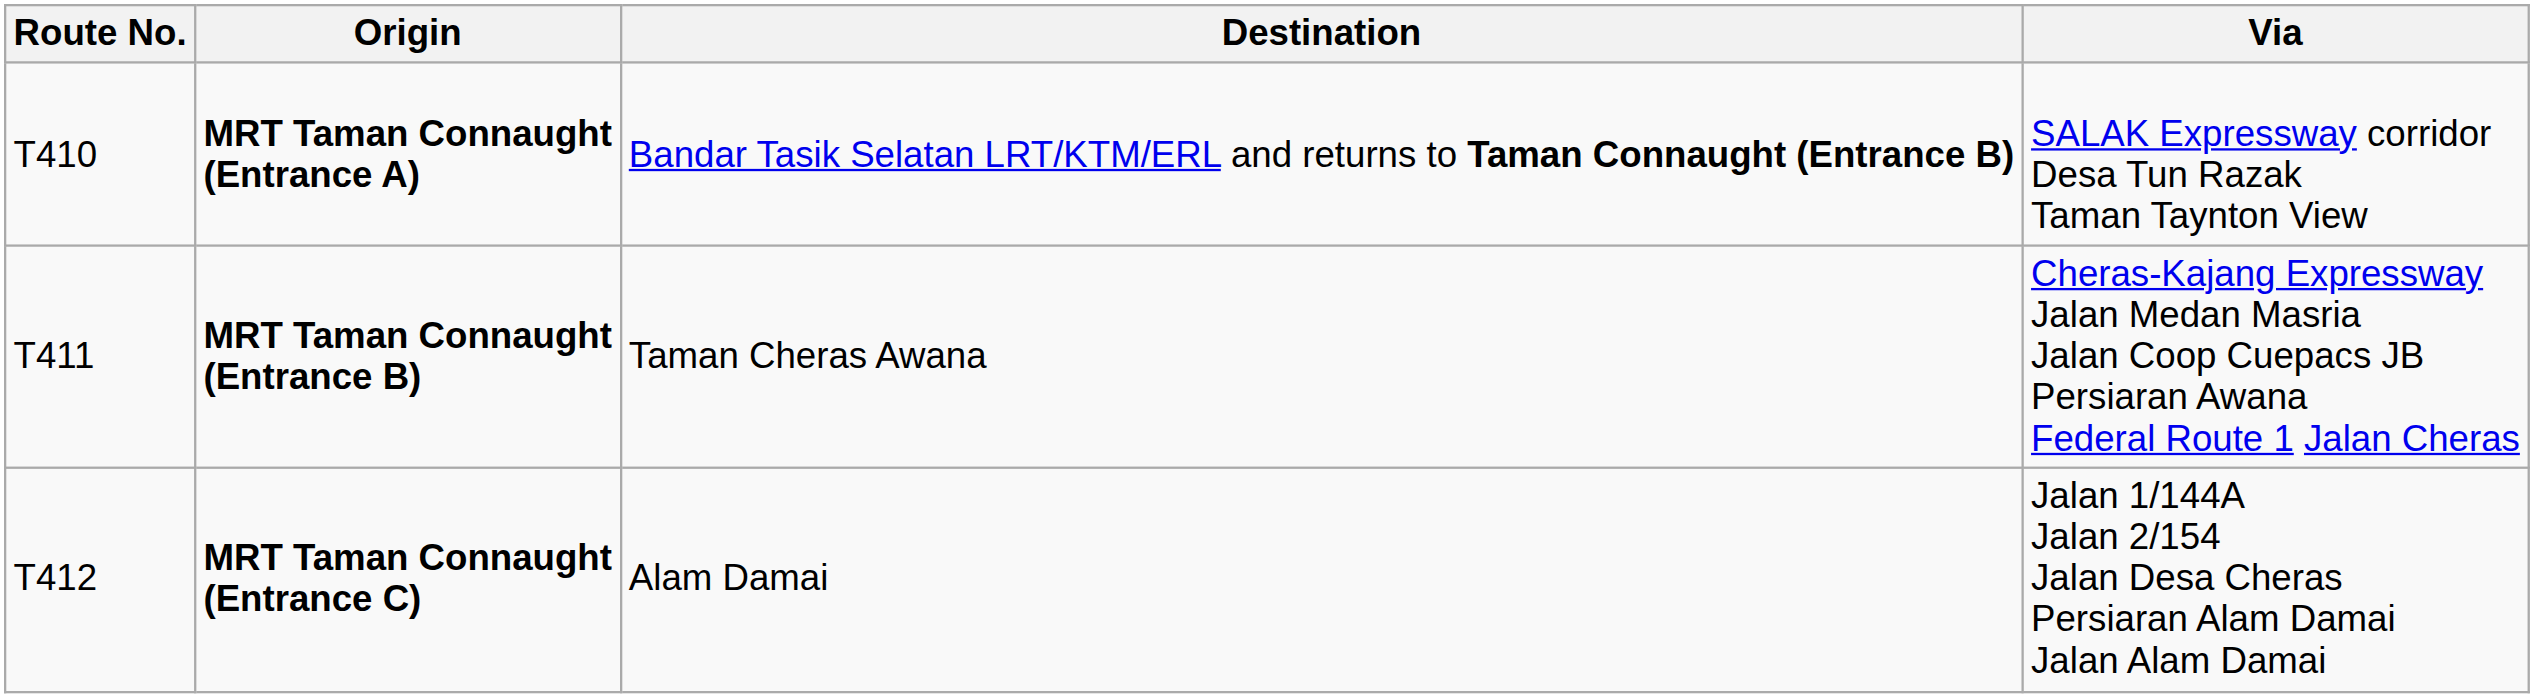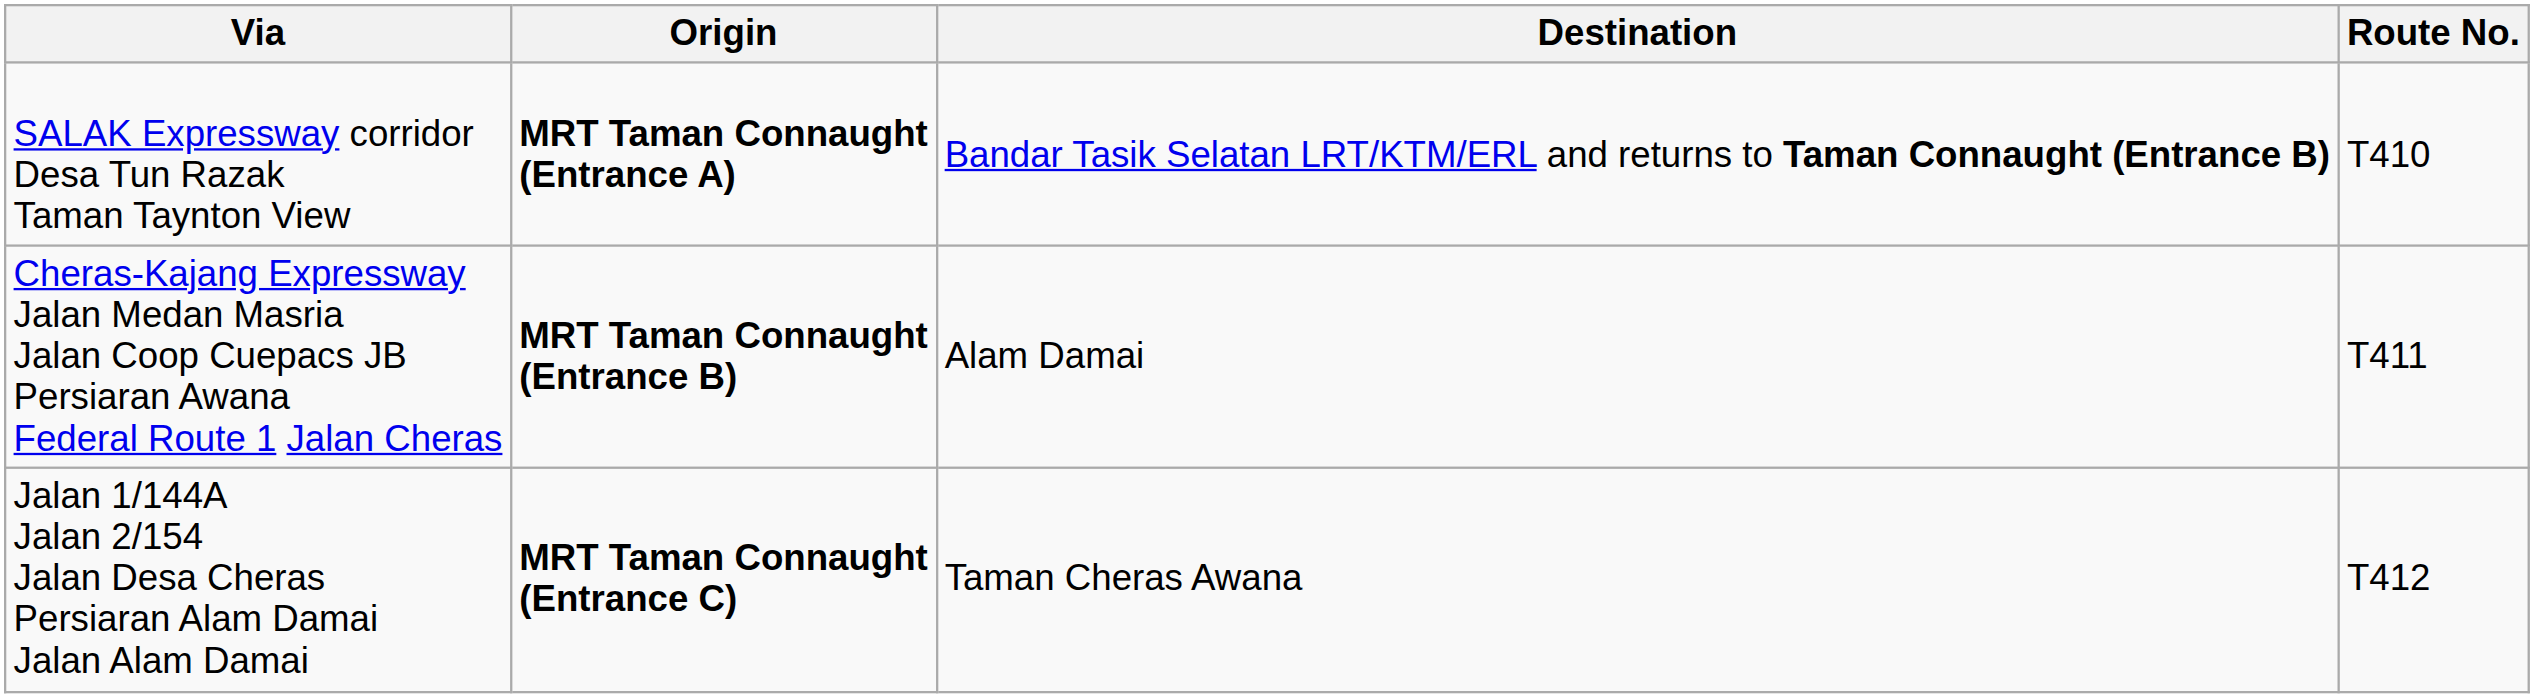columns swapped: Route No. <-> Via
MRT Taman Connaught (Entrance B) | Destination: Taman Cheras Awana -> Alam Damai
MRT Taman Connaught (Entrance C) | Destination: Alam Damai -> Taman Cheras Awana
